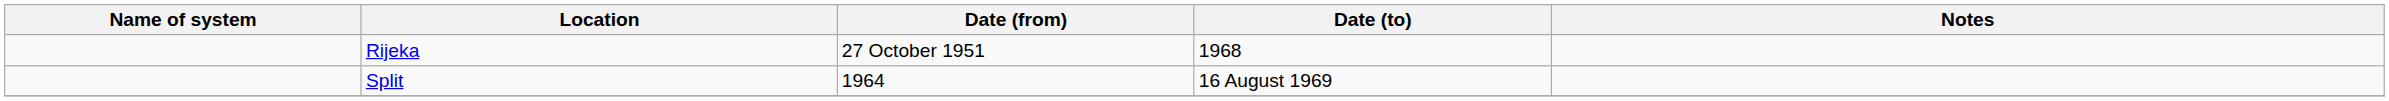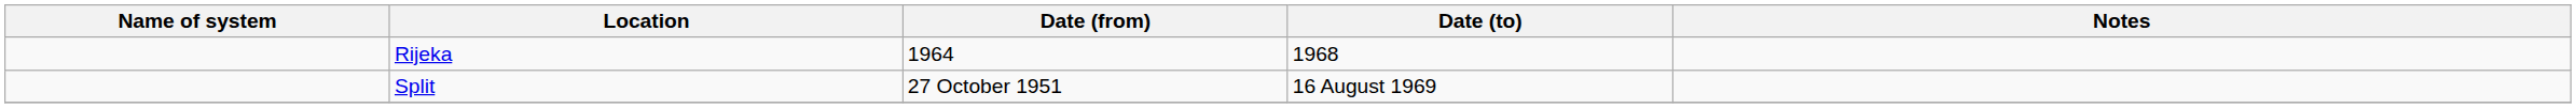Rijeka | Date (from): 27 October 1951 -> 1964
Split | Date (from): 1964 -> 27 October 1951
